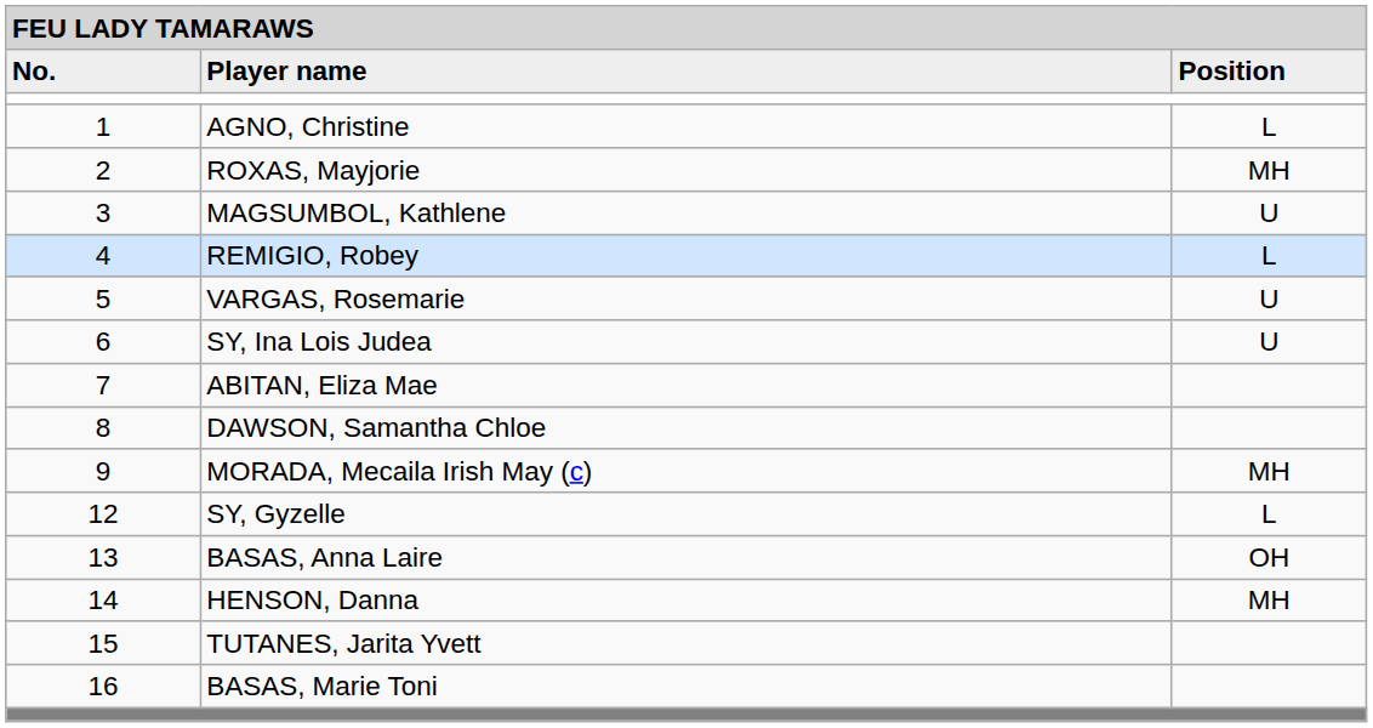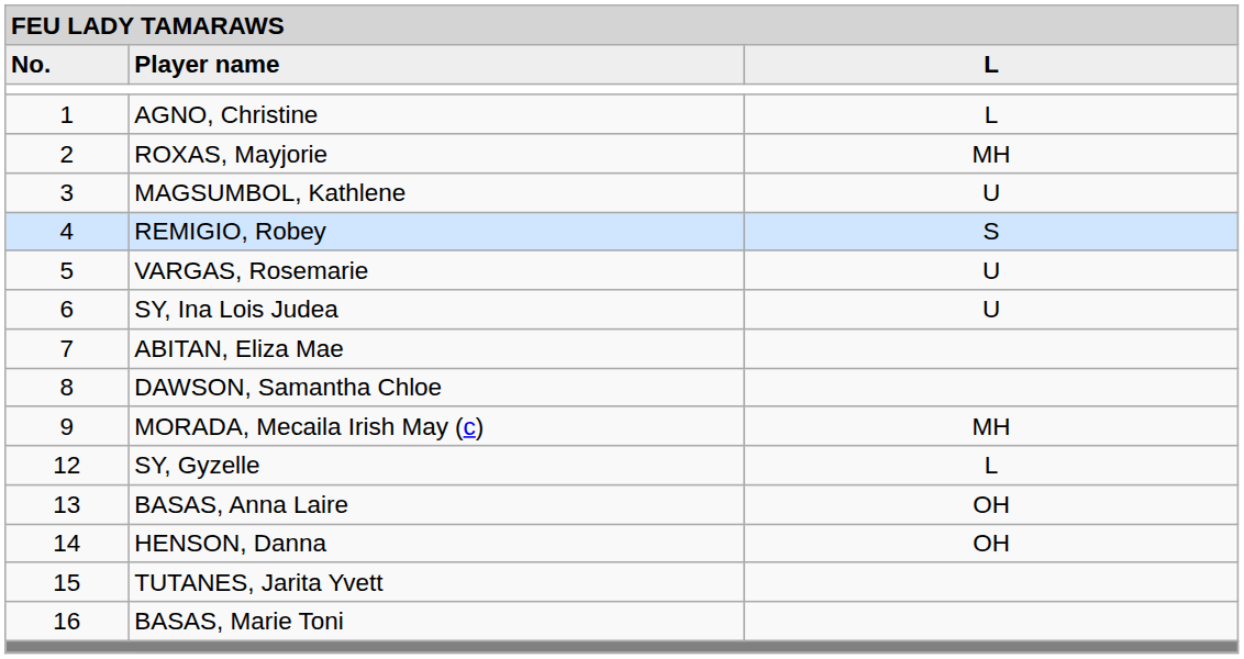Player name | column 3: Position -> L
REMIGIO, Robey | column 3: L -> S
HENSON, Danna | column 3: MH -> OH
